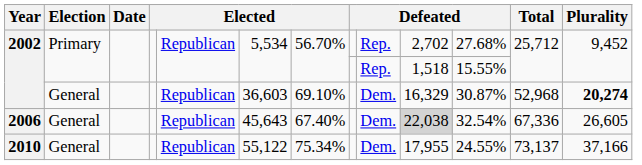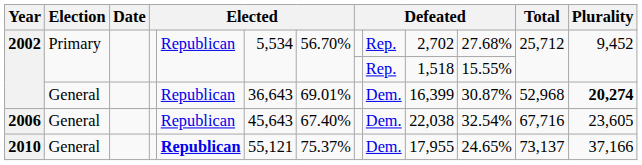2002 / General | column 6: 36,603 -> 36,643
2002 / General | column 7: 69.10% -> 69.01%
2002 / General | column 10: 16,329 -> 16,399
2006 | column 10: lightgrey background -> no background
2006 | Total: 67,336 -> 67,716
2006 | Plurality: 26,605 -> 23,605
2010 | column 5: normal -> bold
2010 | column 6: 55,122 -> 55,121
2010 | column 7: 75.34% -> 75.37%
2010 | column 11: 24.55% -> 24.65%
